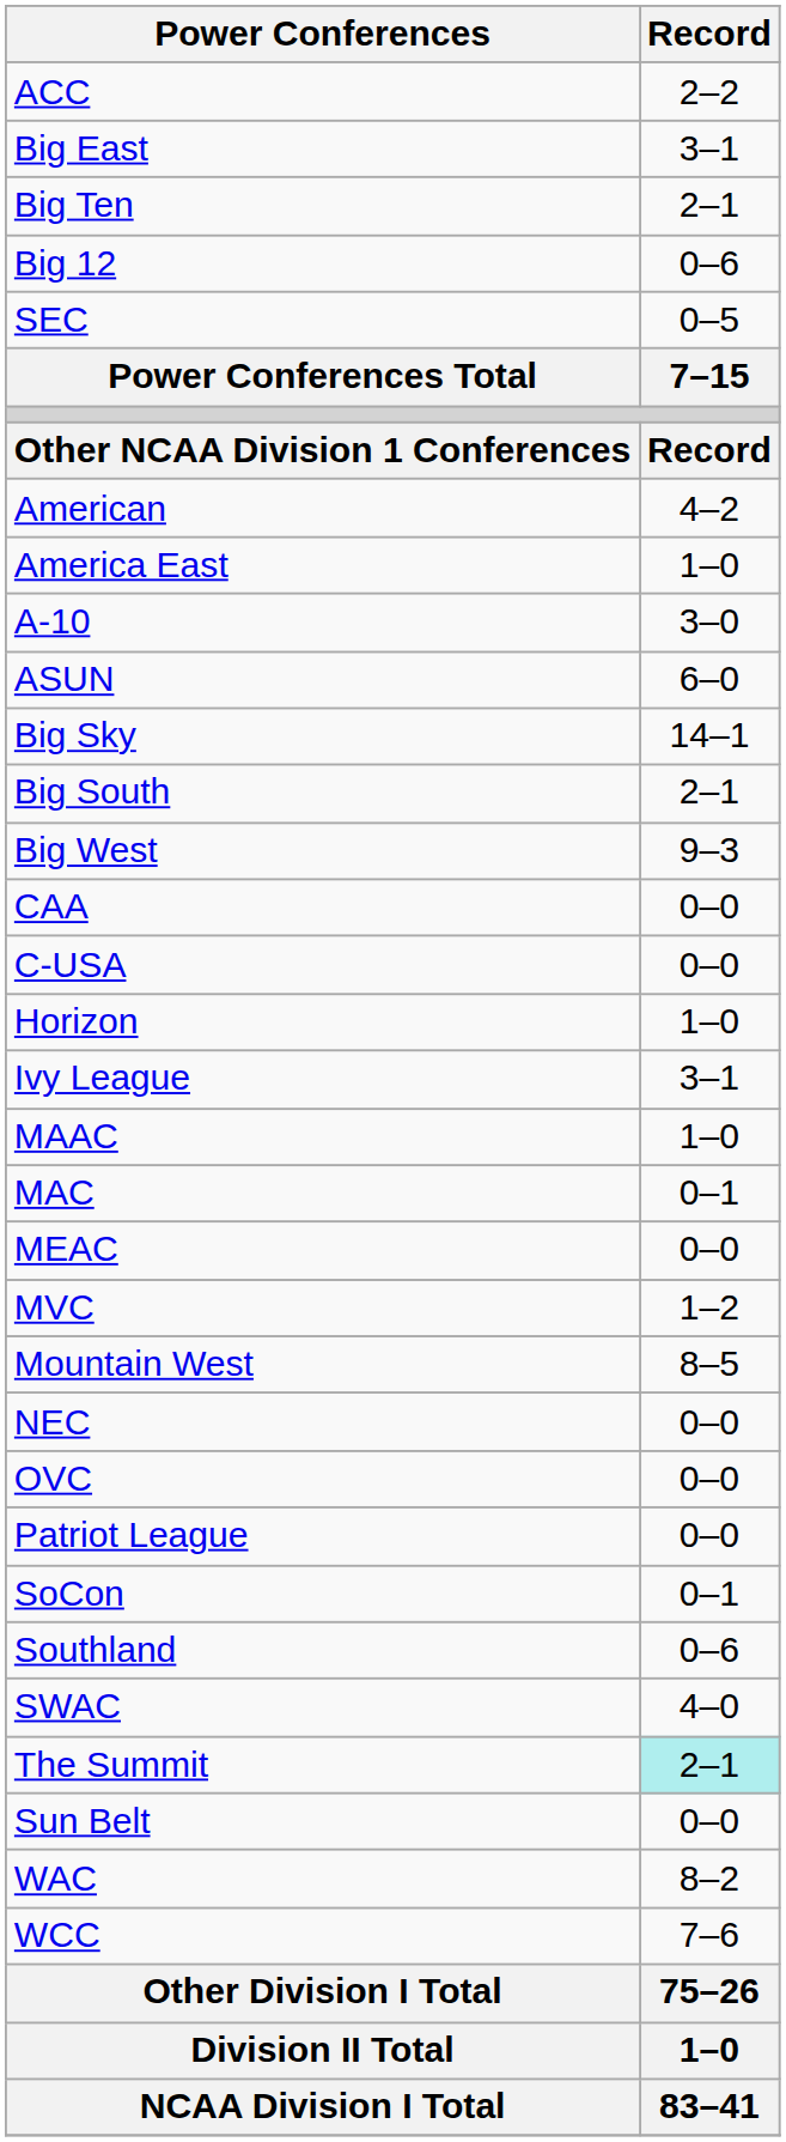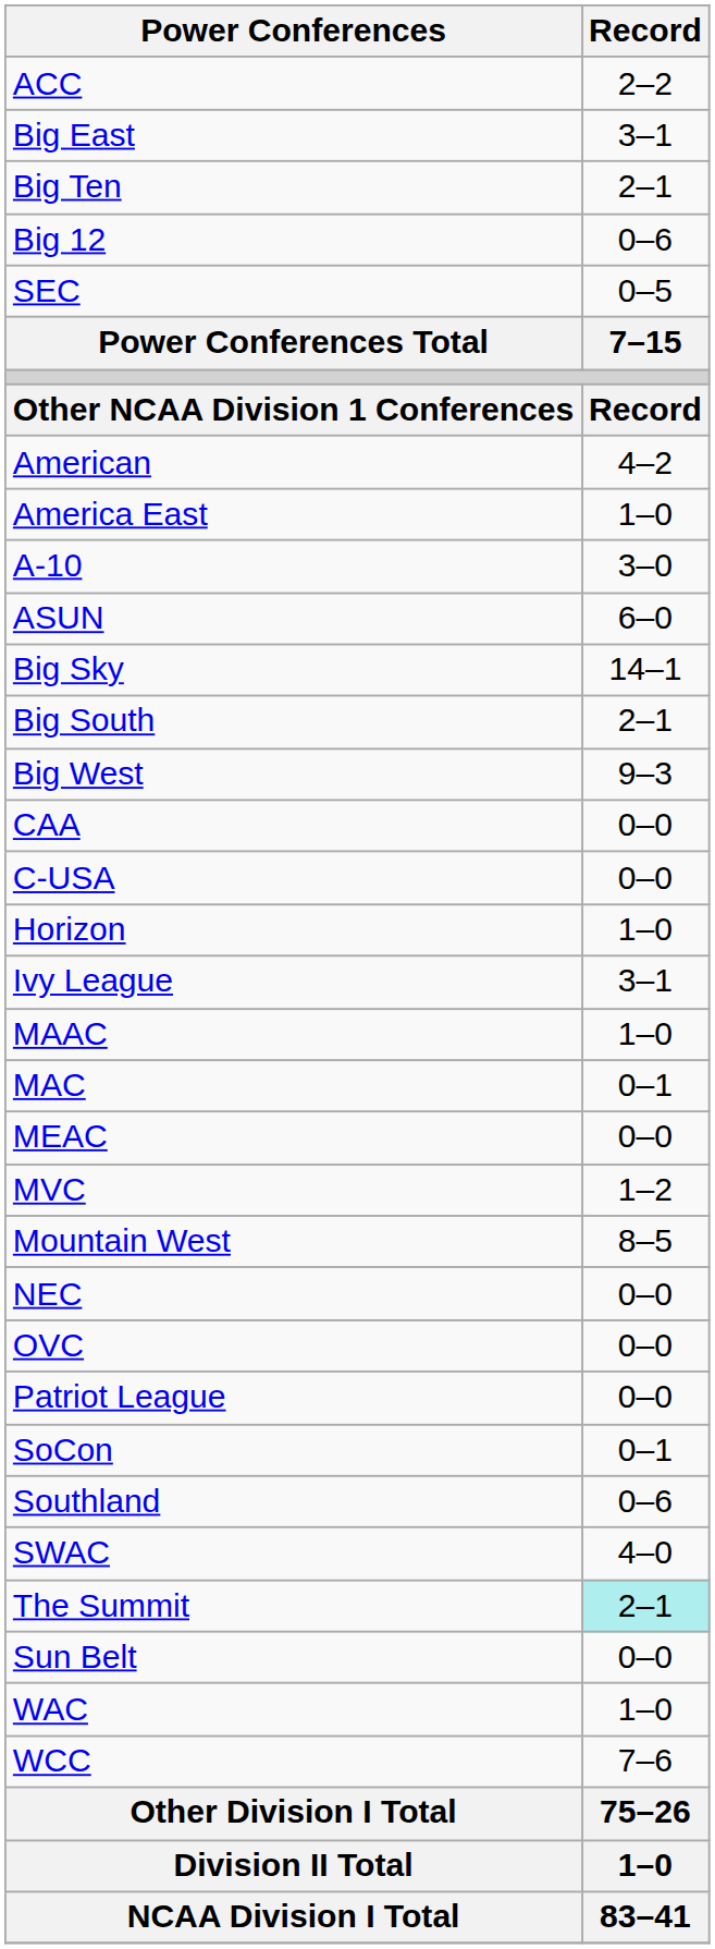WAC | Record: 8–2 -> 1–0
